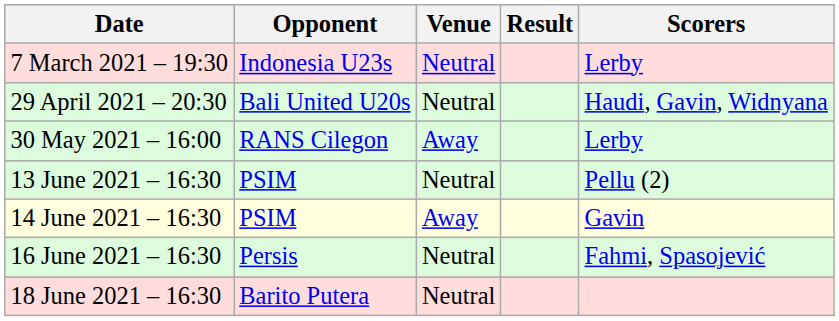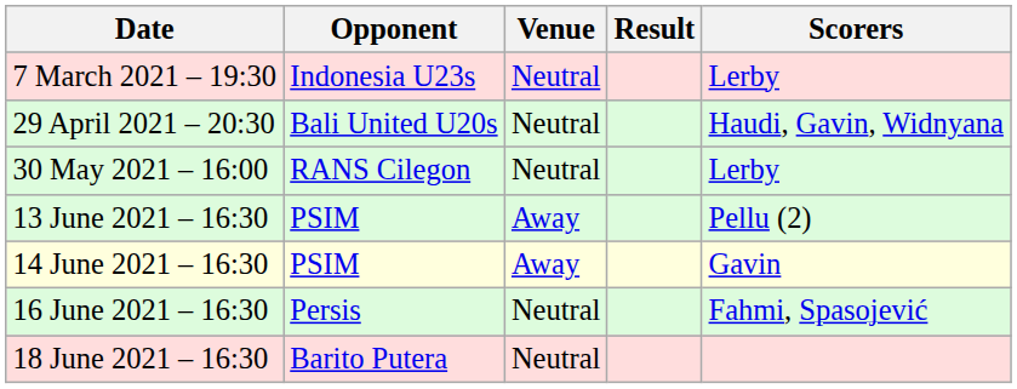30 May 2021 – 16:00 | Venue: Away -> Neutral
13 June 2021 – 16:30 | Venue: Neutral -> Away
